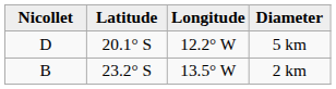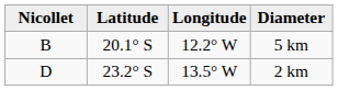5 km | Nicollet: D -> B
2 km | Nicollet: B -> D
